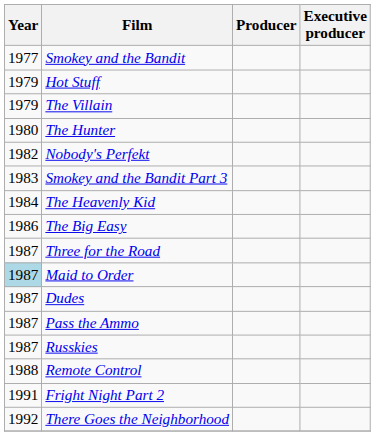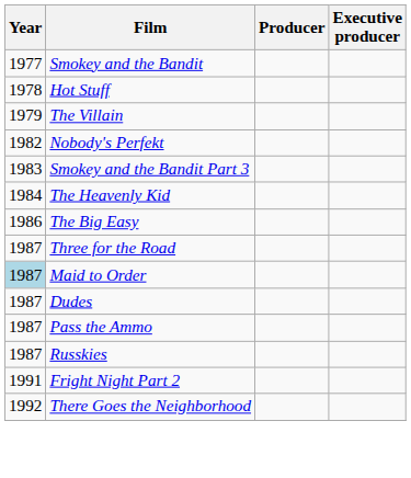Hot Stuff | Year: 1979 -> 1978
- row: 1980 | The Hunter
- row: 1988 | Remote Control
